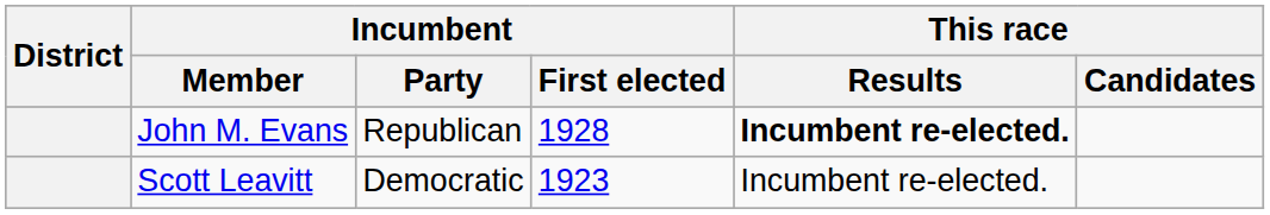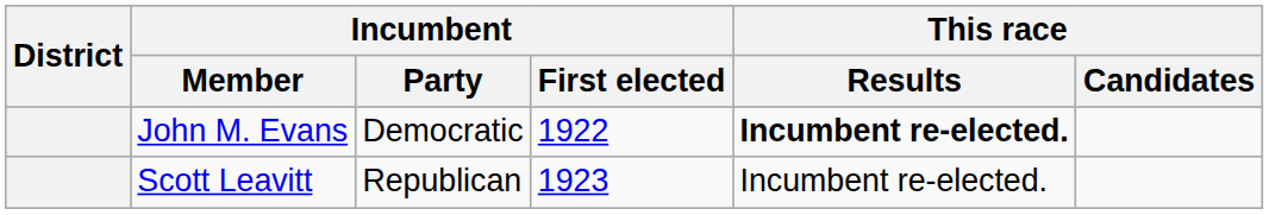John M. Evans | Incumbent / Party: Republican -> Democratic
John M. Evans | Incumbent / First elected: 1928 -> 1922
Scott Leavitt | Incumbent / Party: Democratic -> Republican
